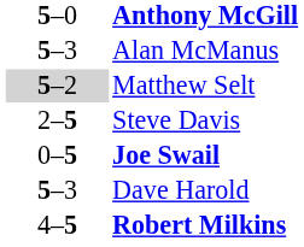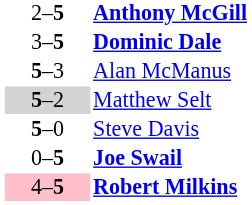Anthony McGill | column 2: 5–0 -> 2–5
+ row: 3–5 | Dominic Dale
Steve Davis | column 2: 2–5 -> 5–0
- row: 5–3 | Dave Harold
Robert Milkins | column 2: no background -> pink background
